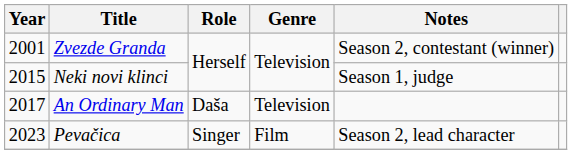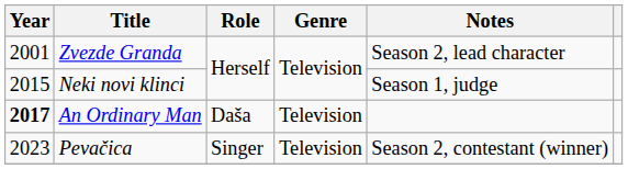Zvezde Granda | Notes: Season 2, contestant (winner) -> Season 2, lead character
An Ordinary Man | Year: normal -> bold
Pevačica | Genre: Film -> Television
Pevačica | Notes: Season 2, lead character -> Season 2, contestant (winner)
